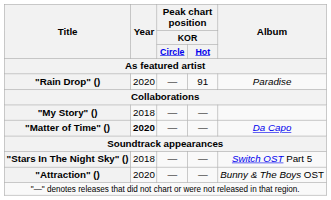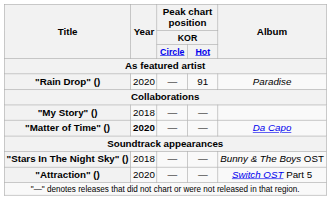"Stars In The Night Sky" () | Album: Switch OST Part 5 -> Bunny & The Boys OST
"Attraction" () | Album: Bunny & The Boys OST -> Switch OST Part 5
